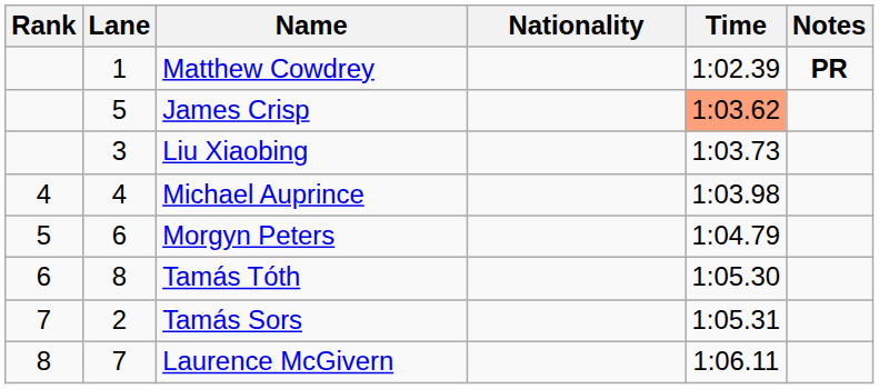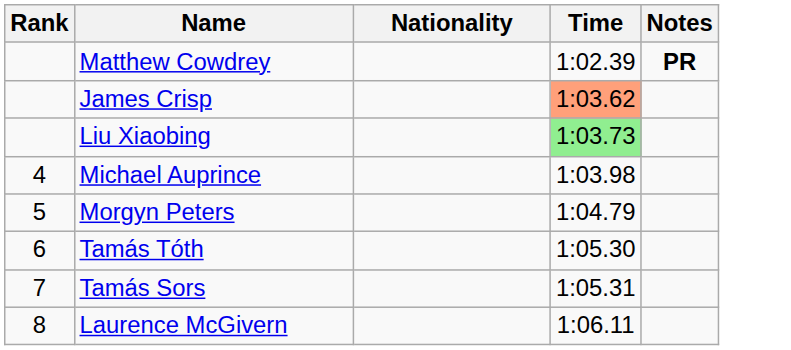- column: Lane | 1 | 5 | 3 | 4 | 6 | 8 | 2 | 7
Liu Xiaobing | Time: no background -> lightgreen background
